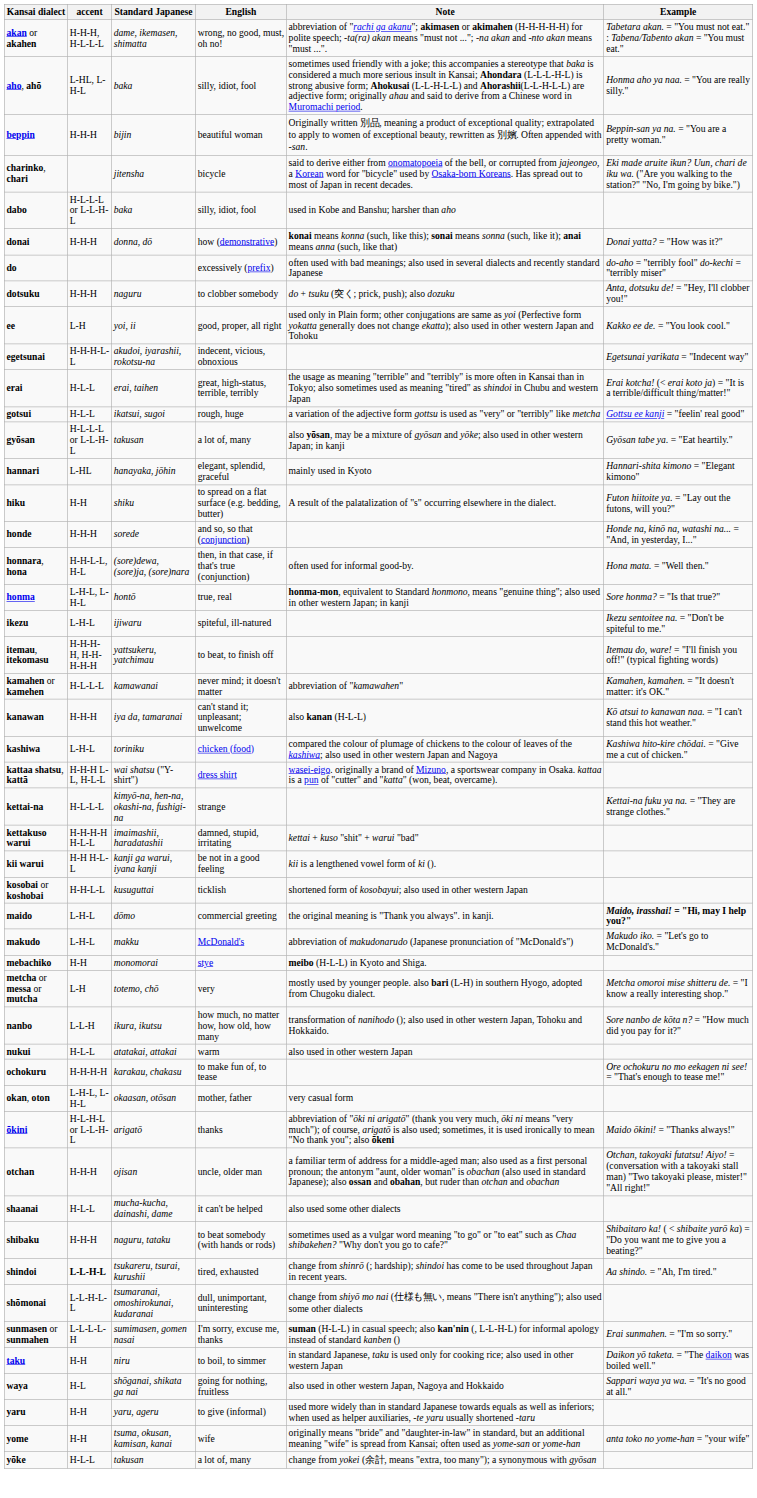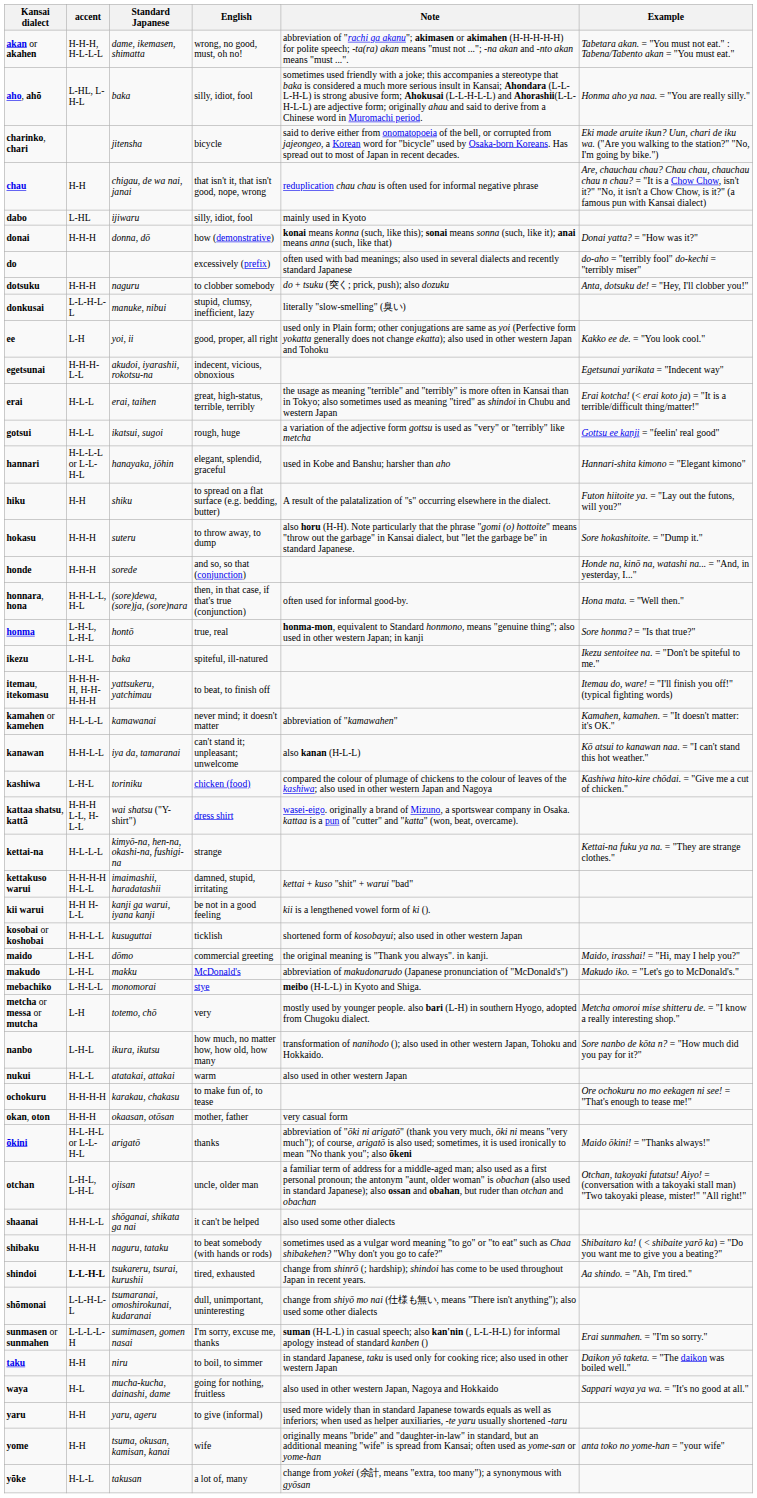- row: beppin | H-H-H | bijin | beautiful woman | Originally written 別品, meaning a product of exceptional quality; extrapolated to apply to women of exceptional beauty, rewritten as 別嬪. Often appended with -san. | Beppin-san ya na. = "You are a pretty woman."
+ row: chau | H-H | chigau, de wa nai, janai | that isn't it, that isn't good, nope, wrong | reduplication chau chau is often used for informal negative phrase | Are, chauchau chau? Chau chau, chauchau chau n chau? = "It is a Chow Chow, isn't it?" "No, it isn't a Chow Chow, is it?" (a famous pun with Kansai dialect)
dabo | accent: H-L-L-L or L-L-H-L -> L-HL
dabo | Standard Japanese: baka -> ijiwaru
dabo | Note: used in Kobe and Banshu; harsher than aho -> mainly used in Kyoto
+ row: donkusai | L-L-H-L-L | manuke, nibui | stupid, clumsy, inefficient, lazy | literally "slow-smelling" (臭い)
- row: gyōsan | H-L-L-L or L-L-H-L | takusan | a lot of, many | also yōsan, may be a mixture of gyōsan and yōke; also used in other western Japan; in kanji | Gyōsan tabe ya. = "Eat heartily."
hannari | accent: L-HL -> H-L-L-L or L-L-H-L
hannari | Note: mainly used in Kyoto -> used in Kobe and Banshu; harsher than aho
+ row: hokasu | H-H-H | suteru | to throw away, to dump | also horu (H-H). Note particularly that the phrase "gomi (o) hottoite" means "throw out the garbage" in Kansai dialect, but "let the garbage be" in standard Japanese. | Sore hokashitoite. = "Dump it."
ikezu | Standard Japanese: ijiwaru -> baka
kanawan | accent: H-H-H -> H-H-L-L
maido | Example: bold -> normal
mebachiko | accent: H-H -> L-H-L-L
nanbo | accent: L-L-H -> L-H-L
okan, oton | accent: L-H-L, L-H-L -> H-H-H
otchan | accent: H-H-H -> L-H-L, L-H-L
shaanai | accent: H-L-L -> H-H-L-L
shaanai | Standard Japanese: mucha-kucha, dainashi, dame -> shōganai, shikata ga nai
waya | Standard Japanese: shōganai, shikata ga nai -> mucha-kucha, dainashi, dame
